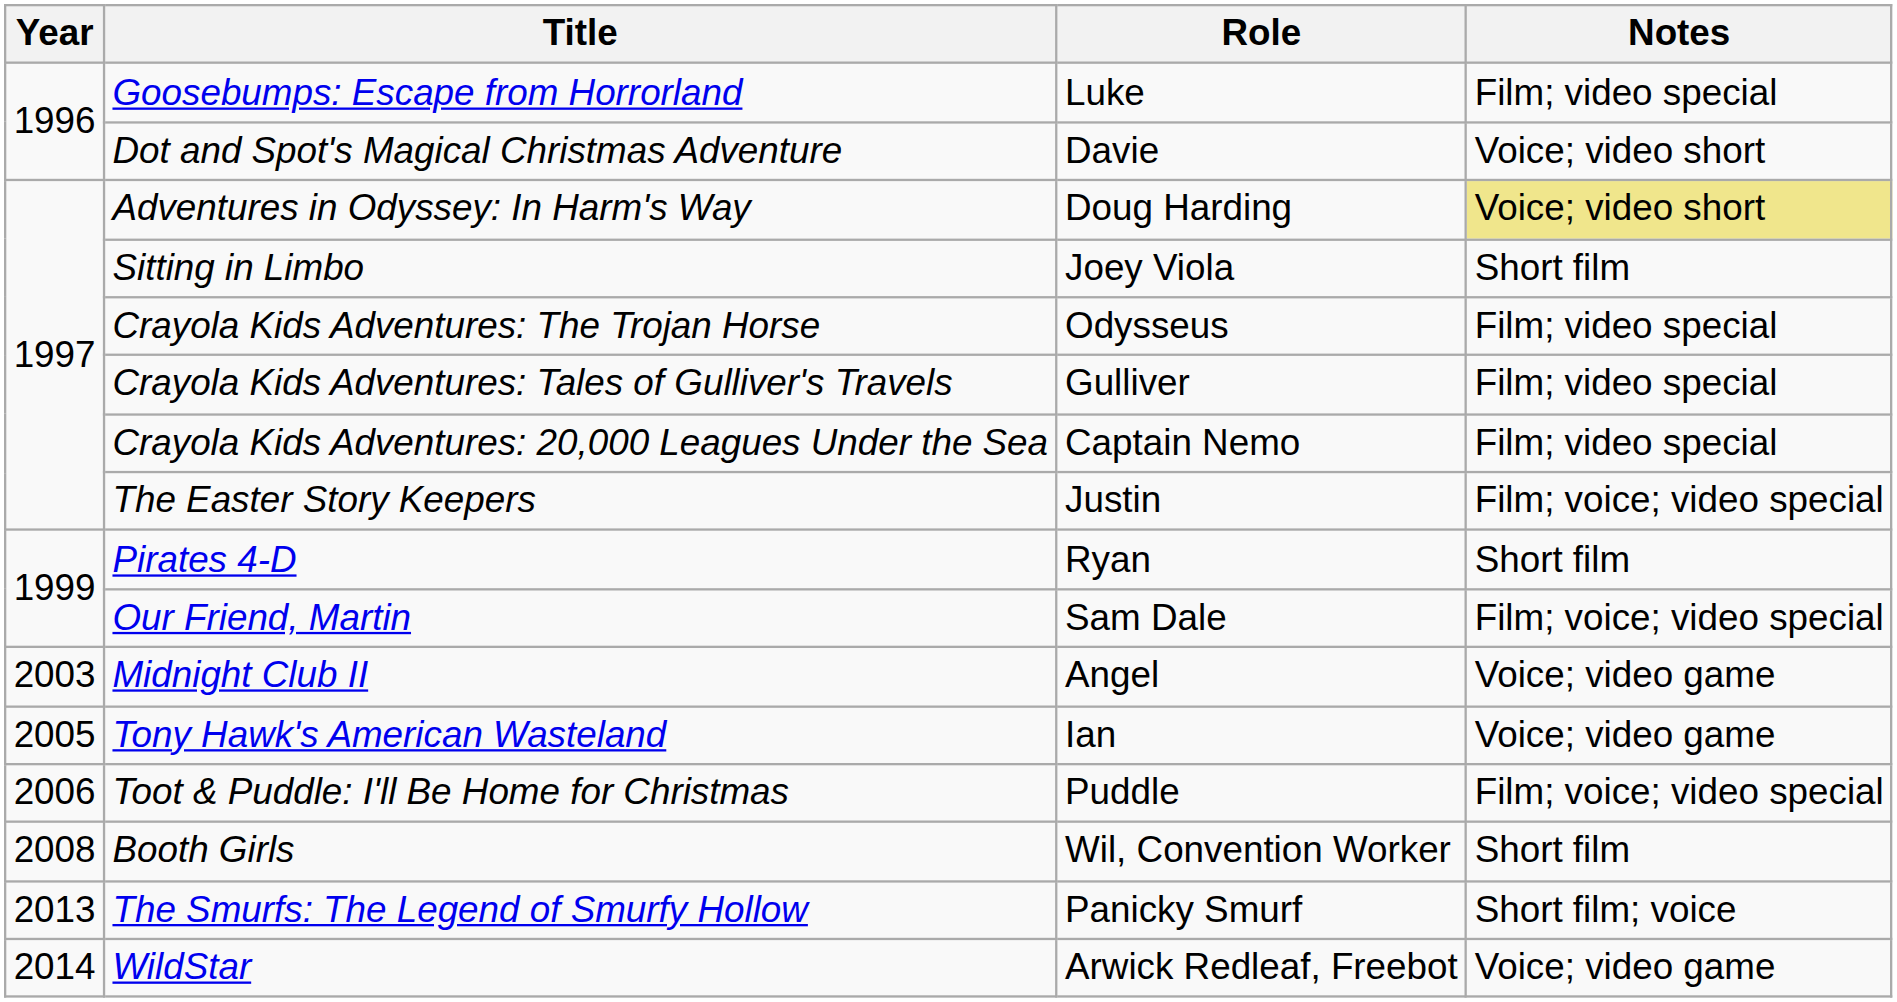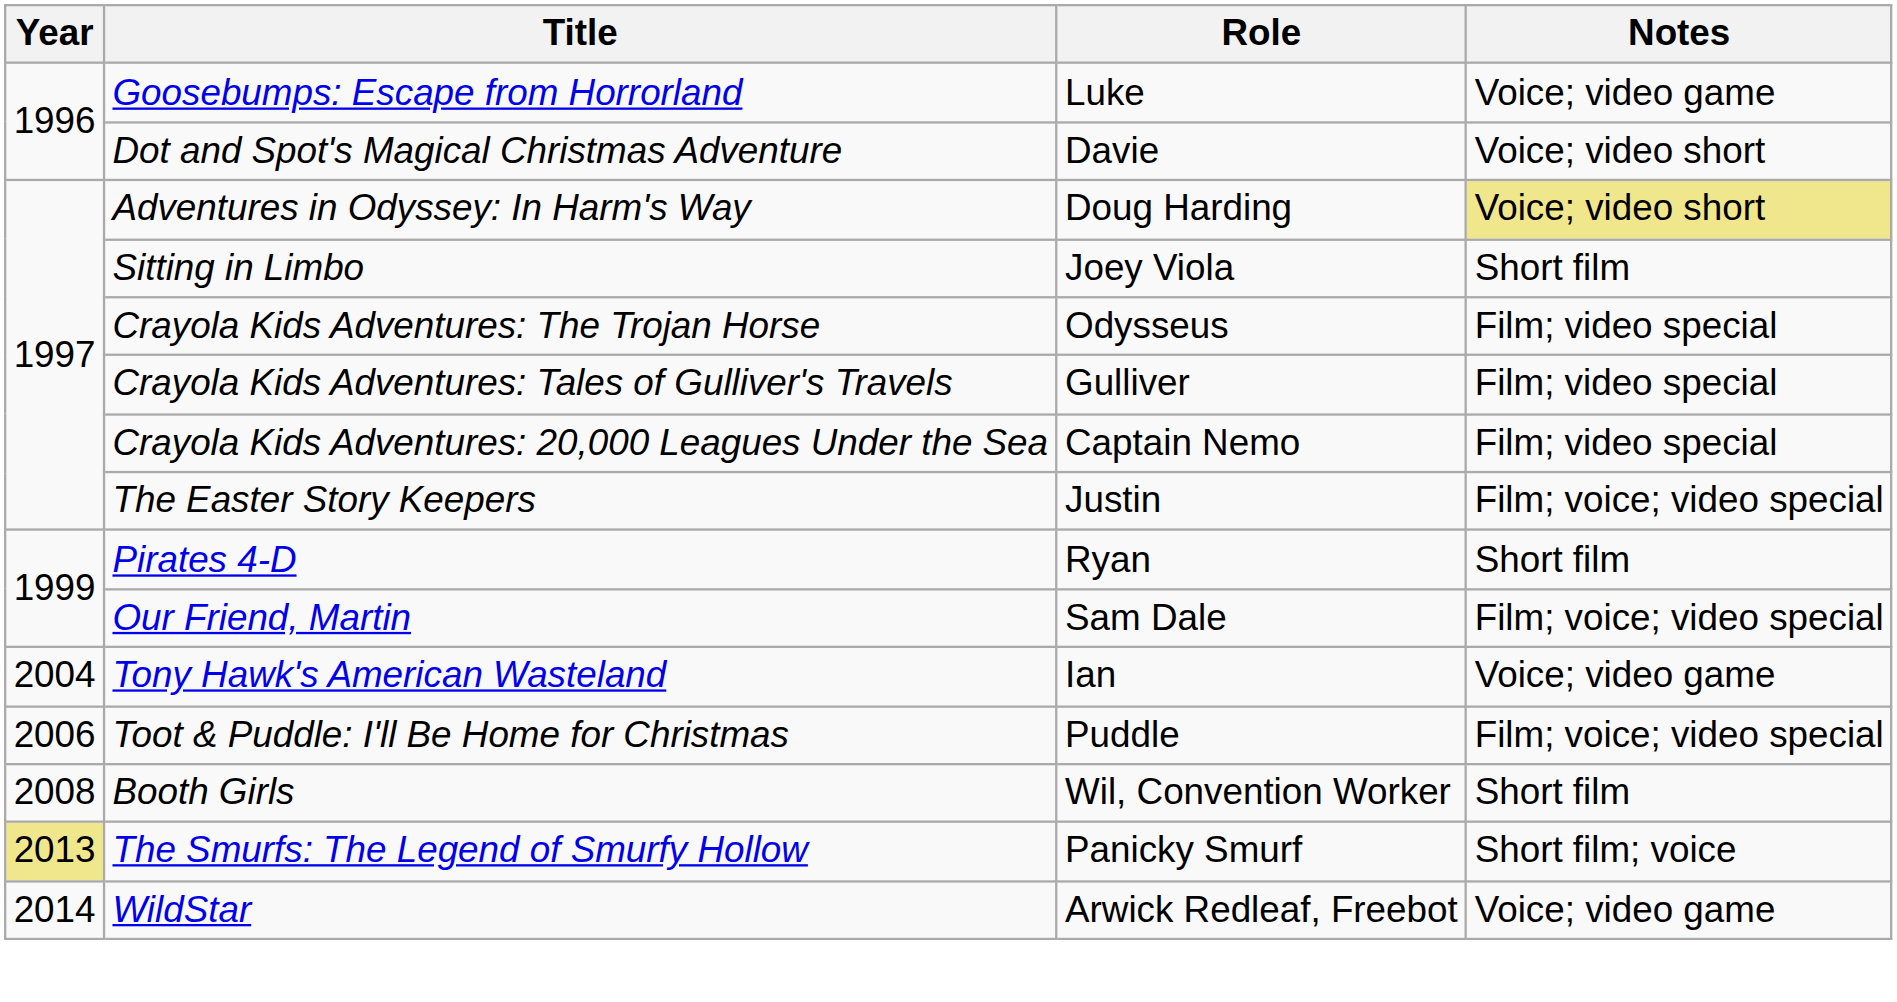Goosebumps: Escape from Horrorland | Notes: Film; video special -> Voice; video game
- row: 2003 | Midnight Club II | Angel | Voice; video game
Tony Hawk's American Wasteland | Year: 2005 -> 2004
The Smurfs: The Legend of Smurfy Hollow | Year: no background -> khaki background
